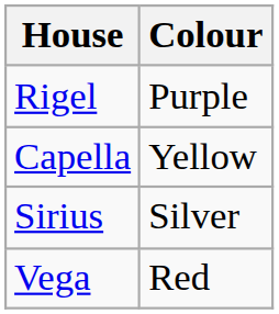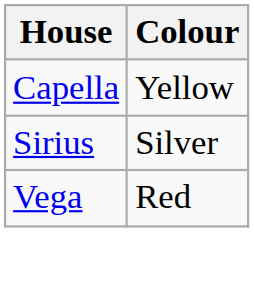- row: Rigel | Purple
